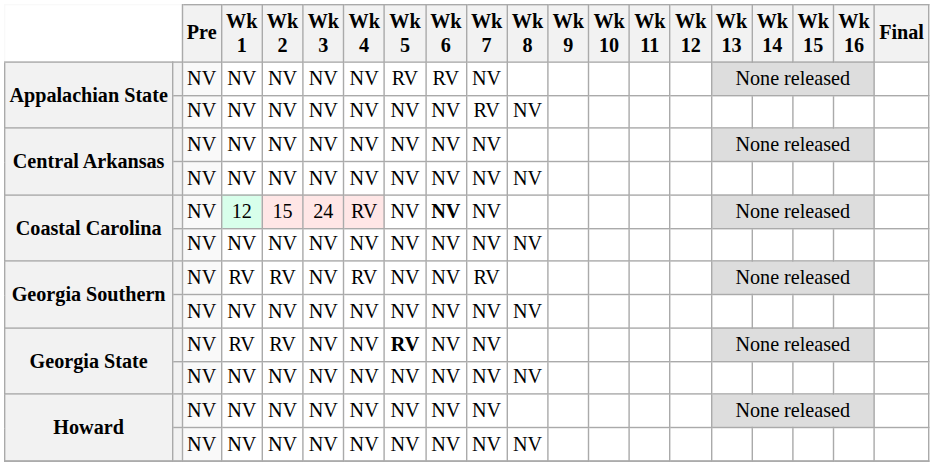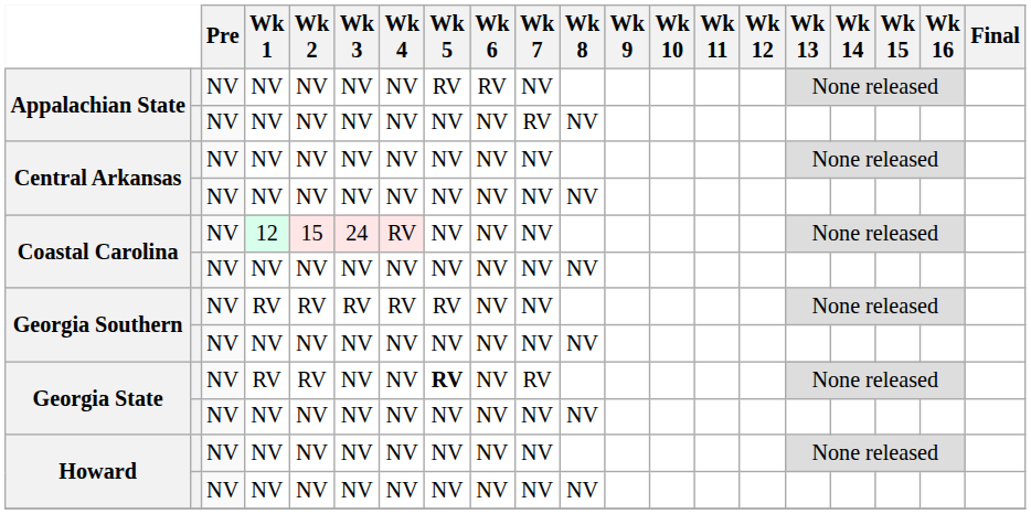Coastal Carolina / 12 | Wk 6: bold -> normal
Georgia Southern / RV | Wk 3: NV -> RV
Georgia Southern / RV | Wk 5: NV -> RV
Georgia Southern / RV | Wk 7: RV -> NV
Georgia State / RV | Wk 7: NV -> RV
